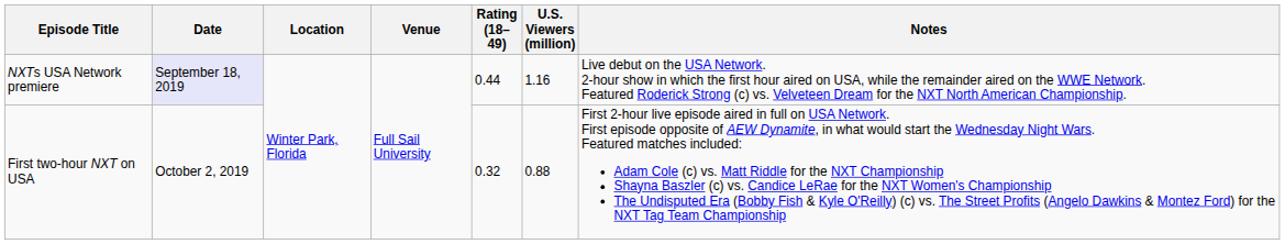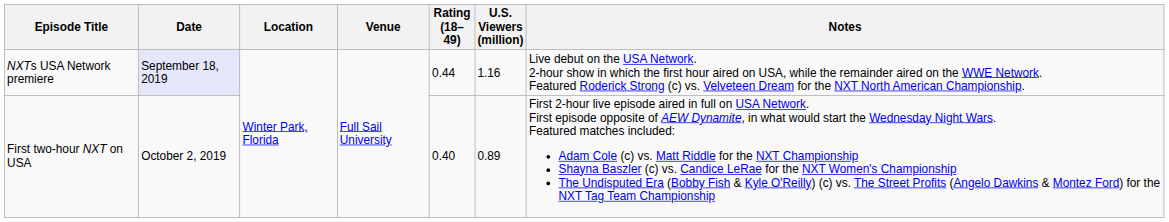First two-hour NXT on USA | Rating (18–49): 0.32 -> 0.40
First two-hour NXT on USA | U.S. Viewers (million): 0.88 -> 0.89
